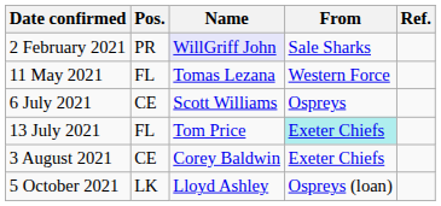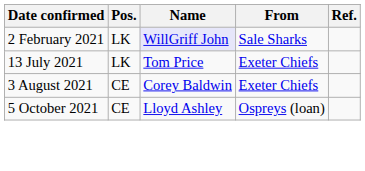2 February 2021 | Pos.: PR -> LK
- row: 11 May 2021 | FL | Tomas Lezana | Western Force
- row: 6 July 2021 | CE | Scott Williams | Ospreys
13 July 2021 | Pos.: FL -> LK
13 July 2021 | From: paleturquoise background -> no background
5 October 2021 | Pos.: LK -> CE
